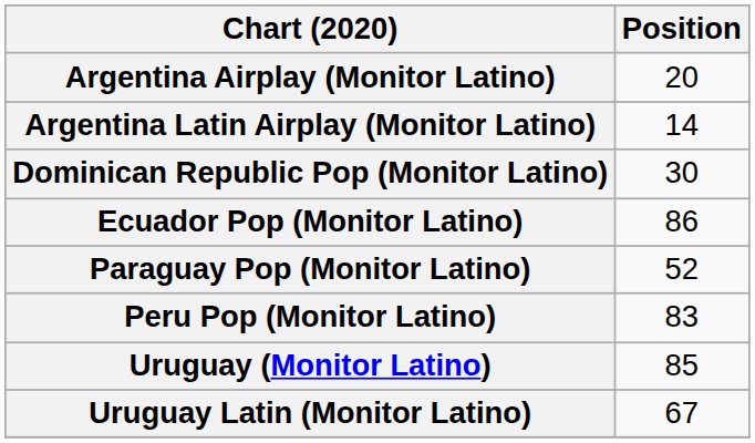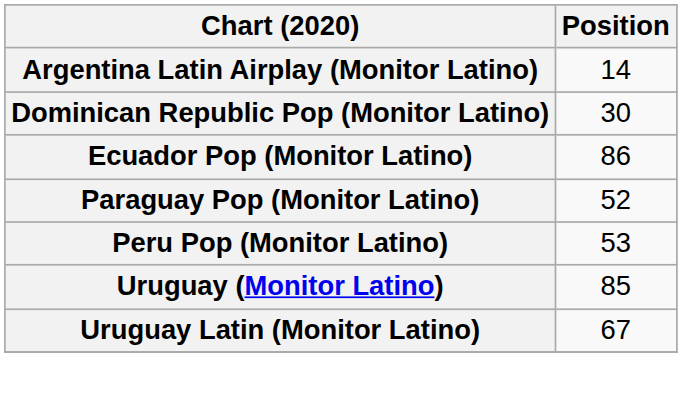- row: Argentina Airplay (Monitor Latino) | 20
Peru Pop (Monitor Latino) | Position: 83 -> 53
